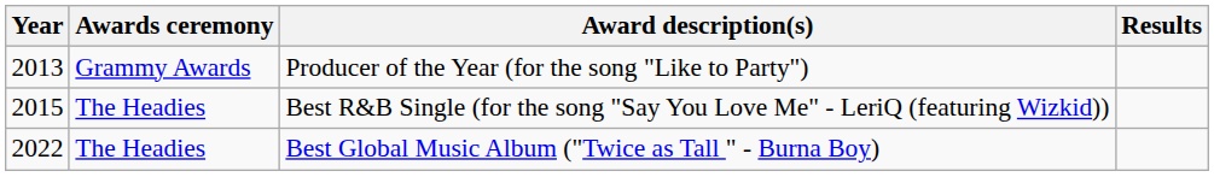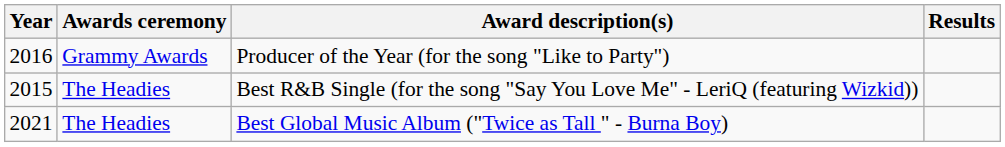Producer of the Year (for the song "Like to Party") | Year: 2013 -> 2016
Best Global Music Album ("Twice as Tall " - Burna Boy) | Year: 2022 -> 2021
